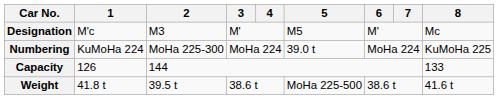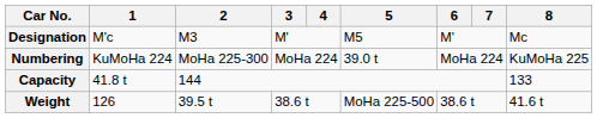Capacity | 1: 126 -> 41.8 t
Weight | 1: 41.8 t -> 126
